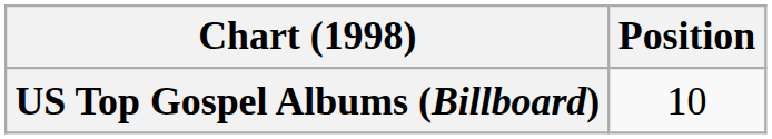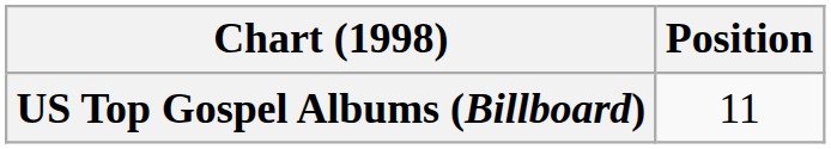US Top Gospel Albums (Billboard) | Position: 10 -> 11
